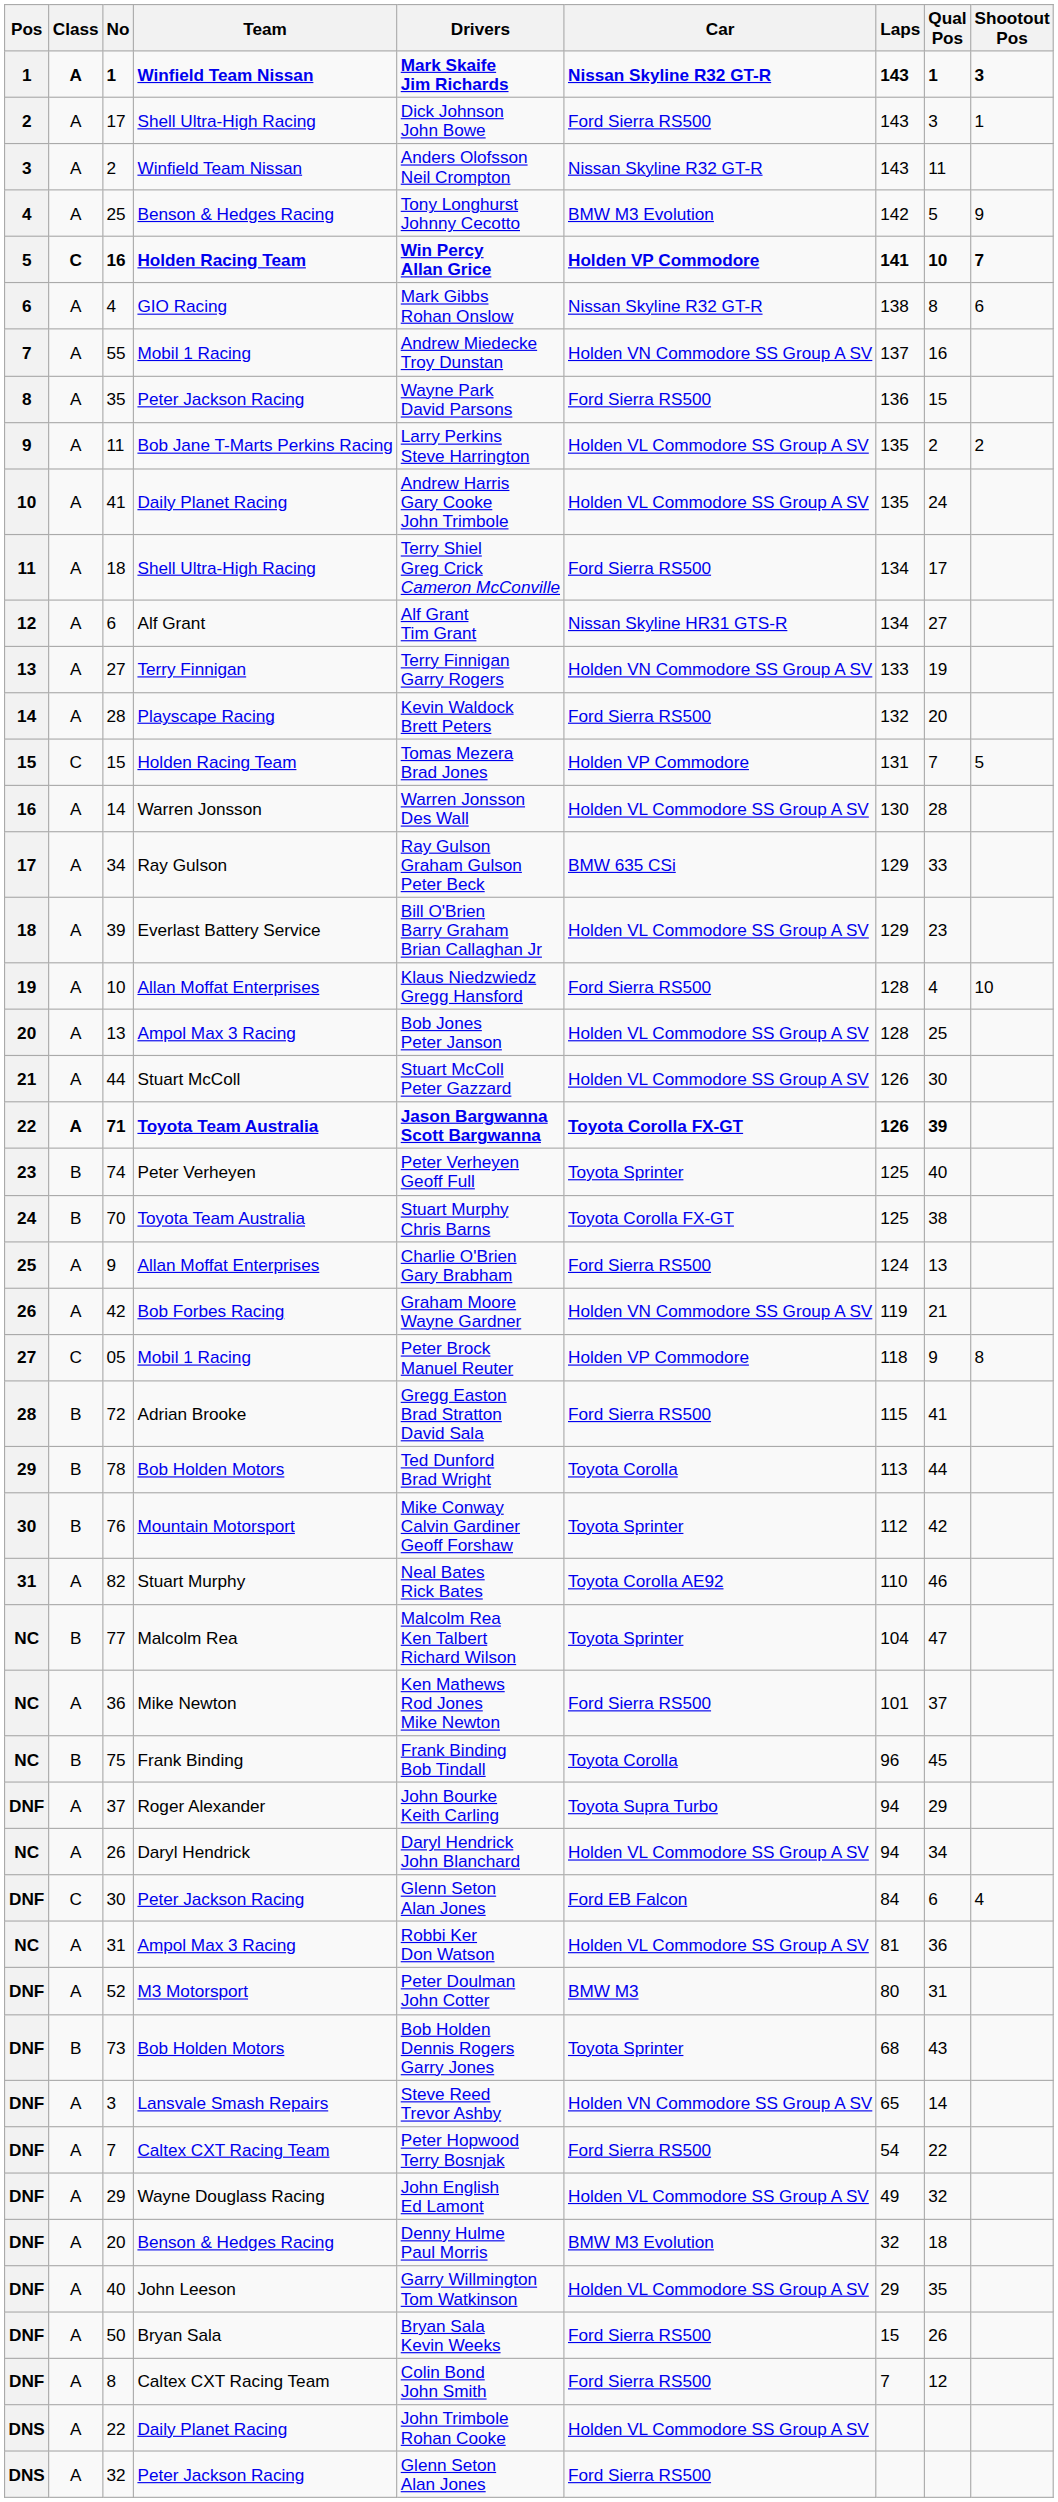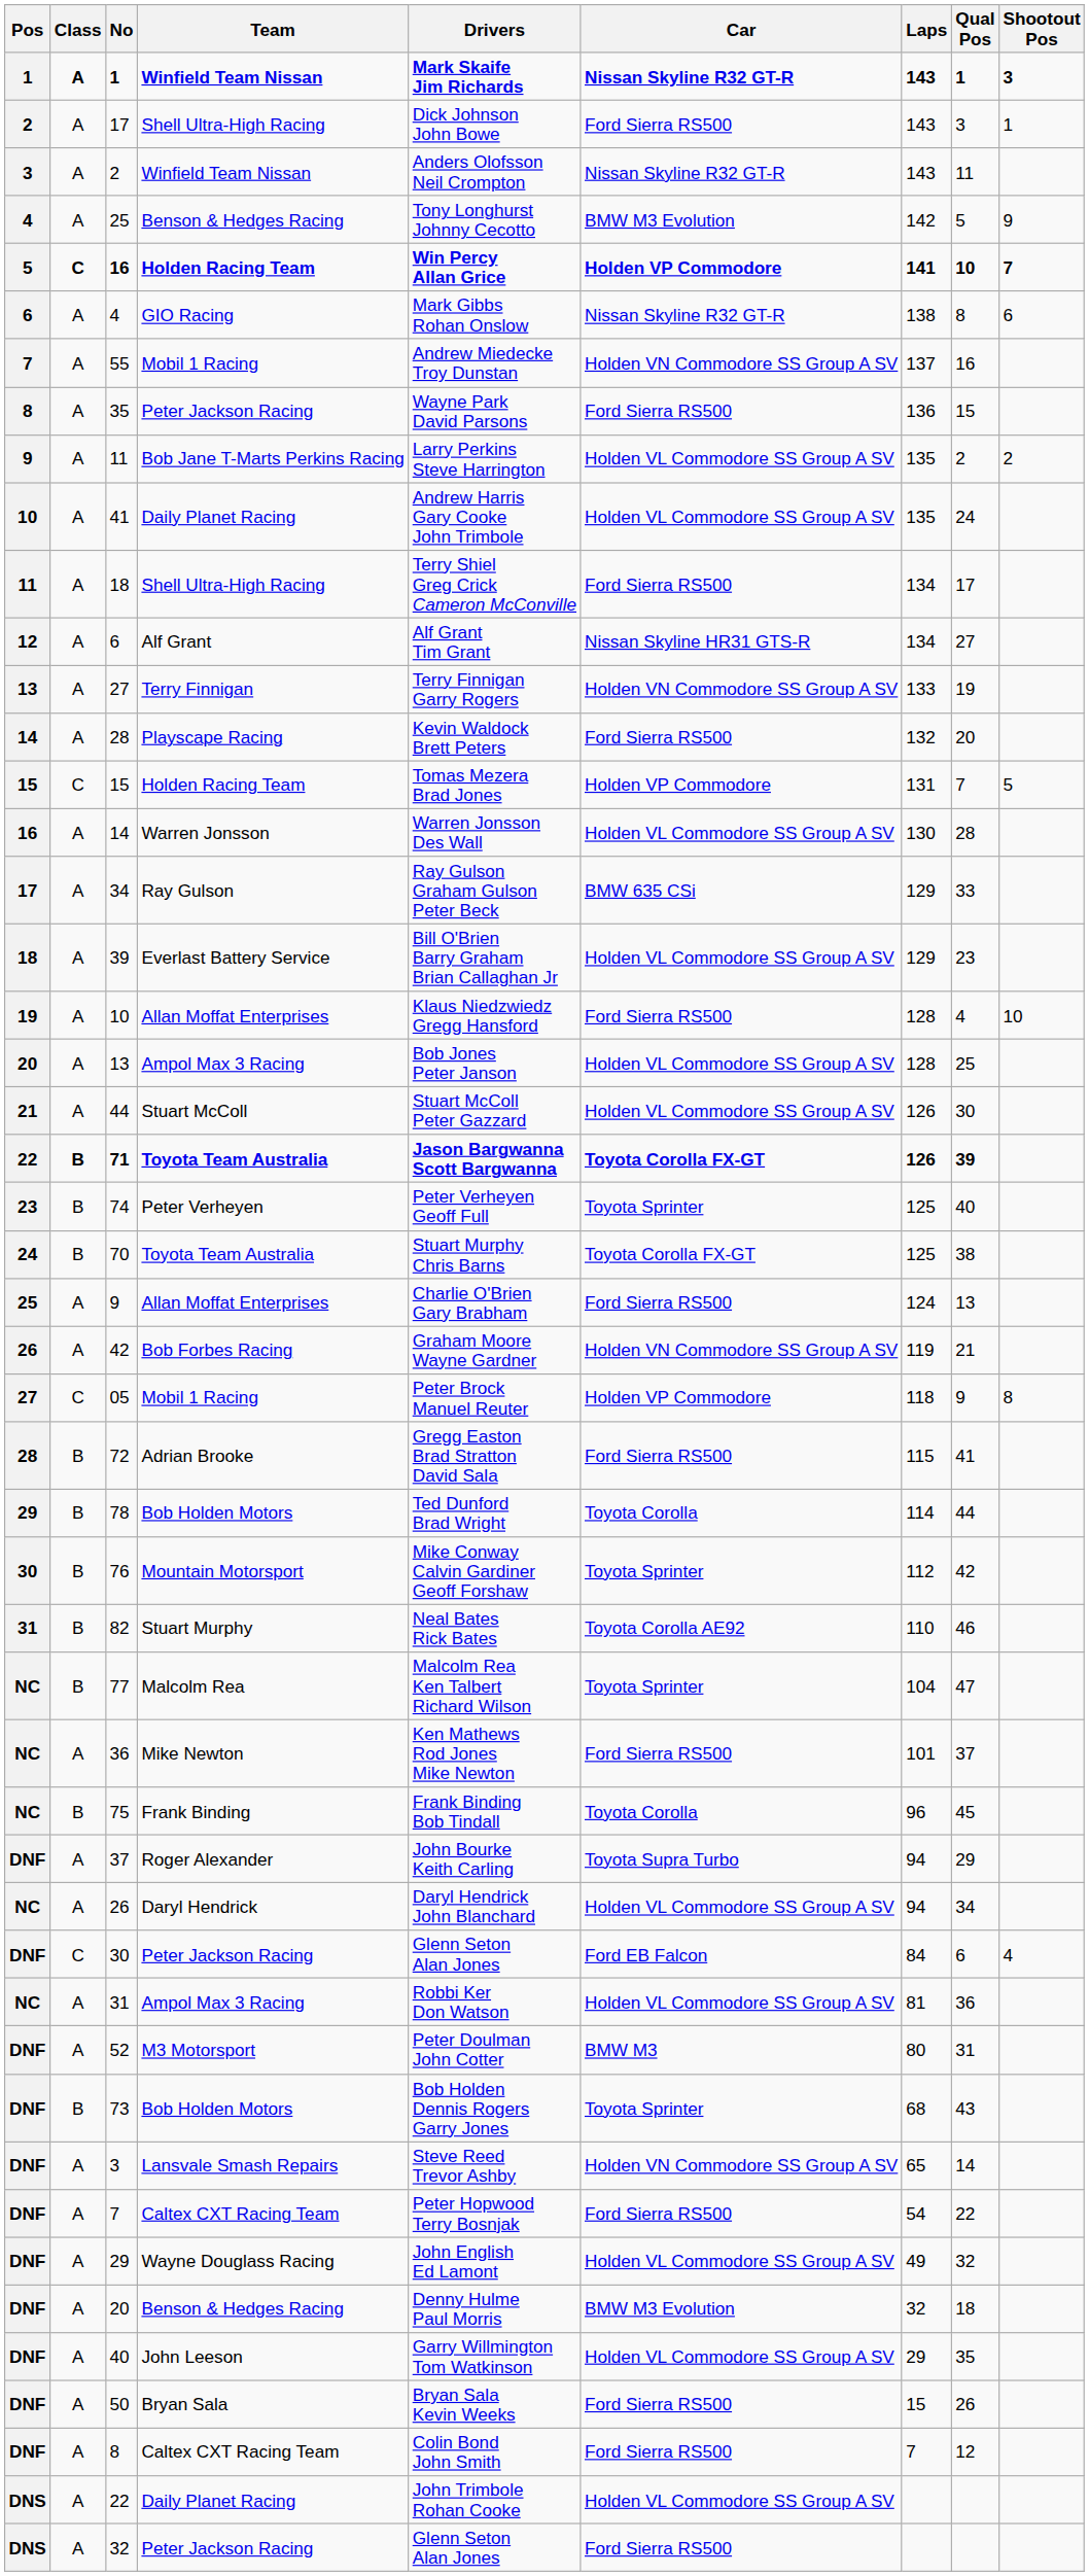71 | Class: A -> B
78 | Laps: 113 -> 114
82 | Class: A -> B
